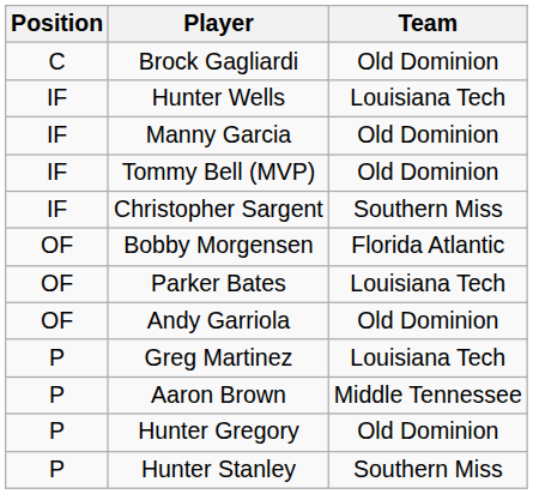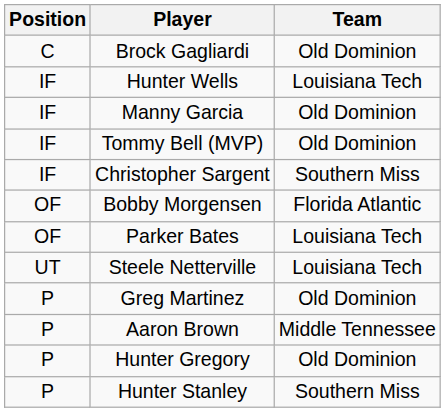- row: OF | Andy Garriola | Old Dominion
+ row: UT | Steele Netterville | Louisiana Tech
Greg Martinez | Team: Louisiana Tech -> Old Dominion
